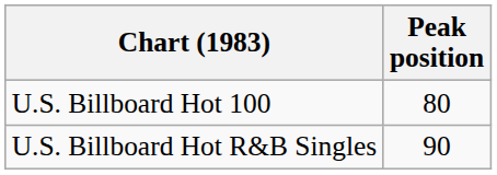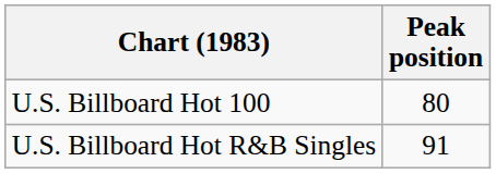U.S. Billboard Hot R&B Singles | Peak position: 90 -> 91
